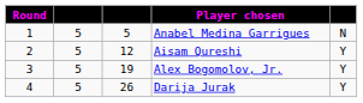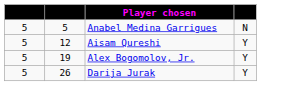- column: Round | 1 | 2 | 3 | 4
